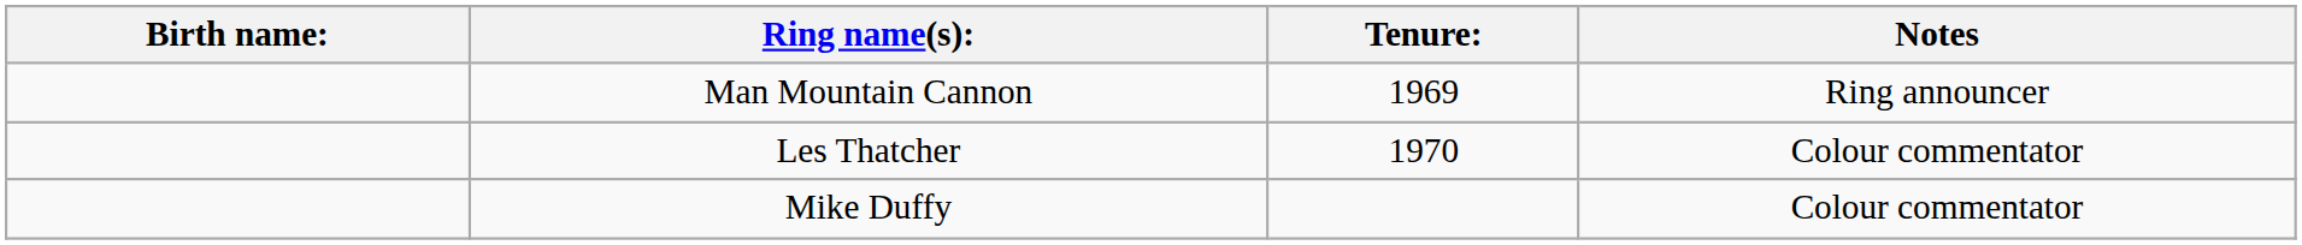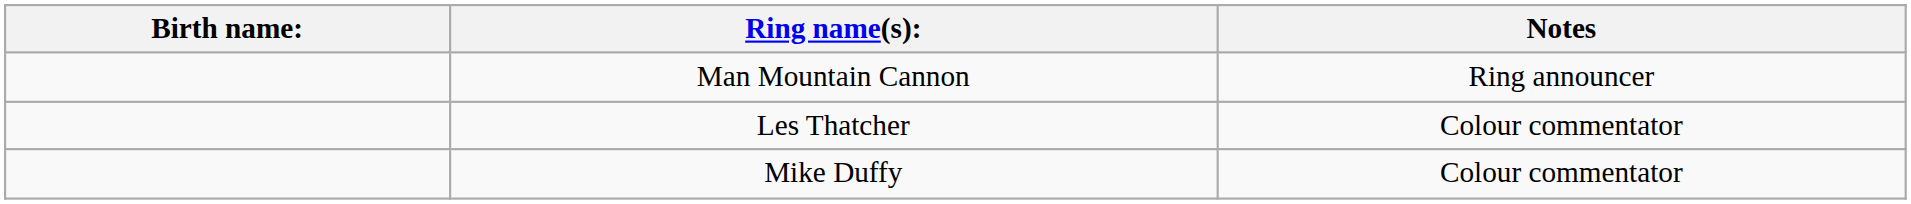- column: Tenure: | 1969 | 1970
